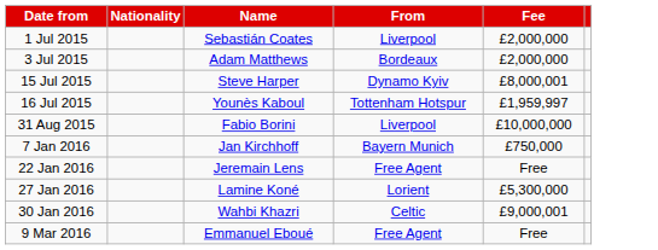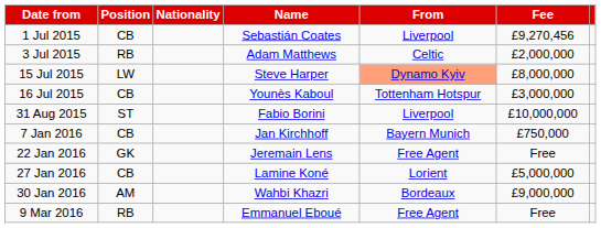+ column: Position | CB | RB | LW | CB | ST | CB | GK | CB | AM | RB
1 Jul 2015 | Fee: £2,000,000 -> £9,270,456
3 Jul 2015 | From: Bordeaux -> Celtic
15 Jul 2015 | From: no background -> lightsalmon background
15 Jul 2015 | Fee: £8,000,001 -> £8,000,000
16 Jul 2015 | Fee: £1,959,997 -> £3,000,000
27 Jan 2016 | Fee: £5,300,000 -> £5,000,000
30 Jan 2016 | From: Celtic -> Bordeaux
30 Jan 2016 | Fee: £9,000,001 -> £9,000,000
